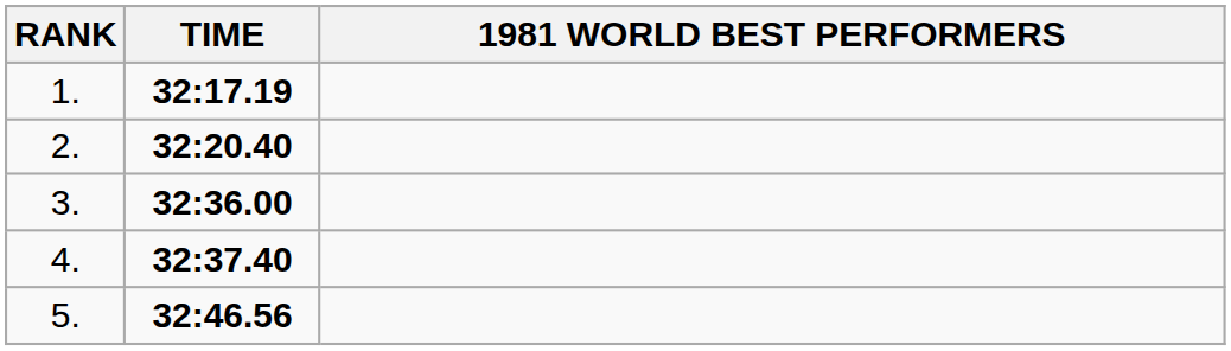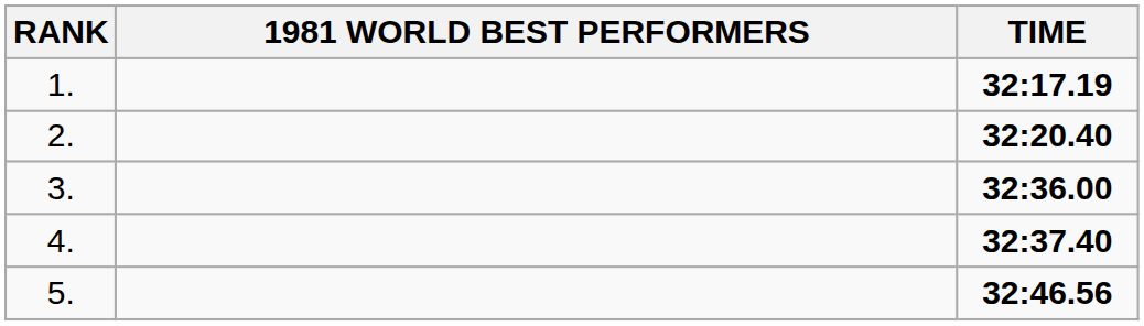columns swapped: 1981 WORLD BEST PERFORMERS <-> TIME
